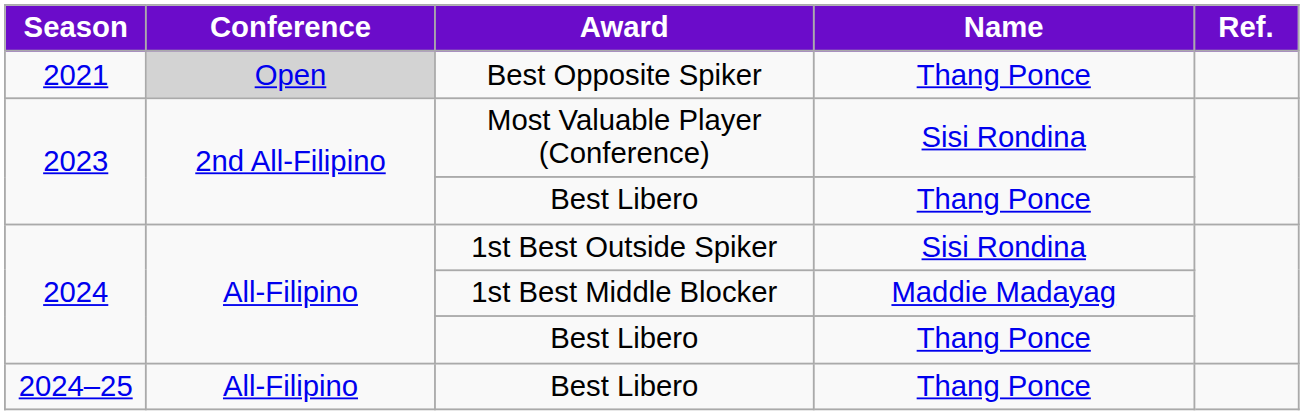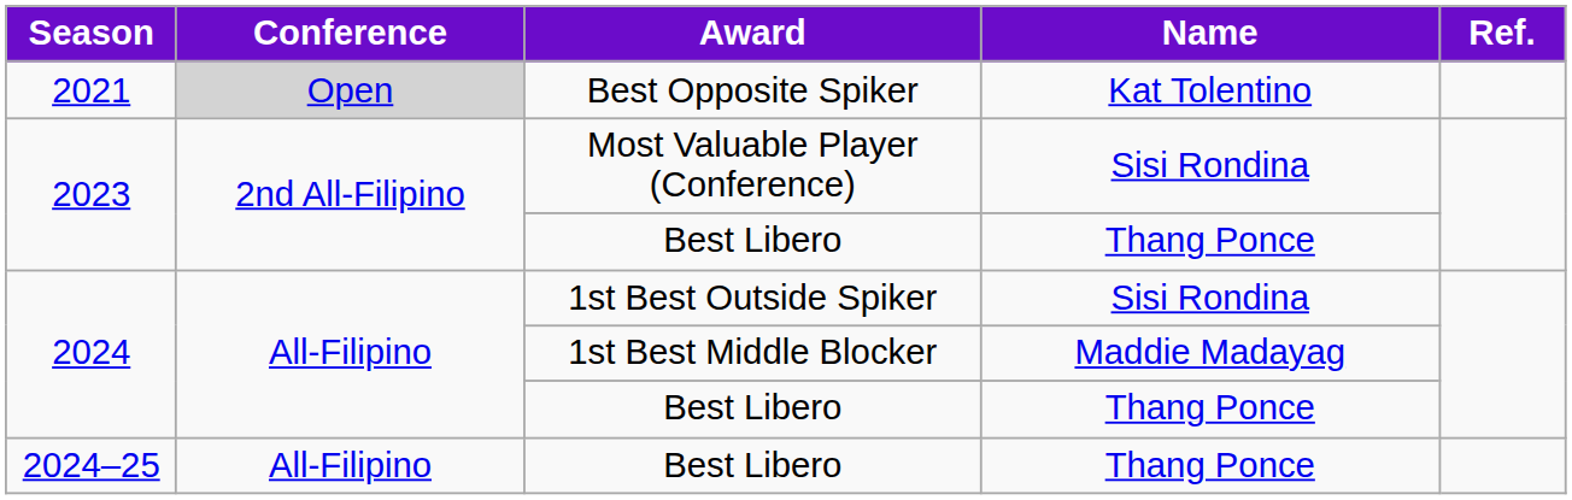Best Opposite Spiker | Name: Thang Ponce -> Kat Tolentino
